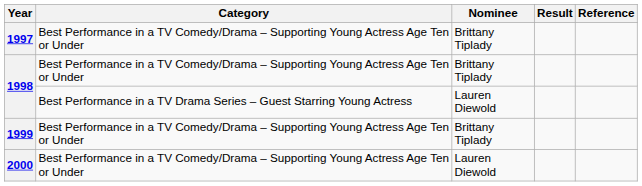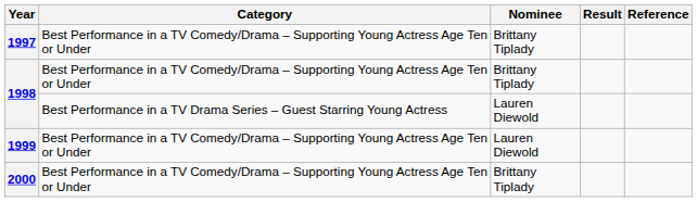1999 | Nominee: Brittany Tiplady -> Lauren Diewold
2000 | Nominee: Lauren Diewold -> Brittany Tiplady
